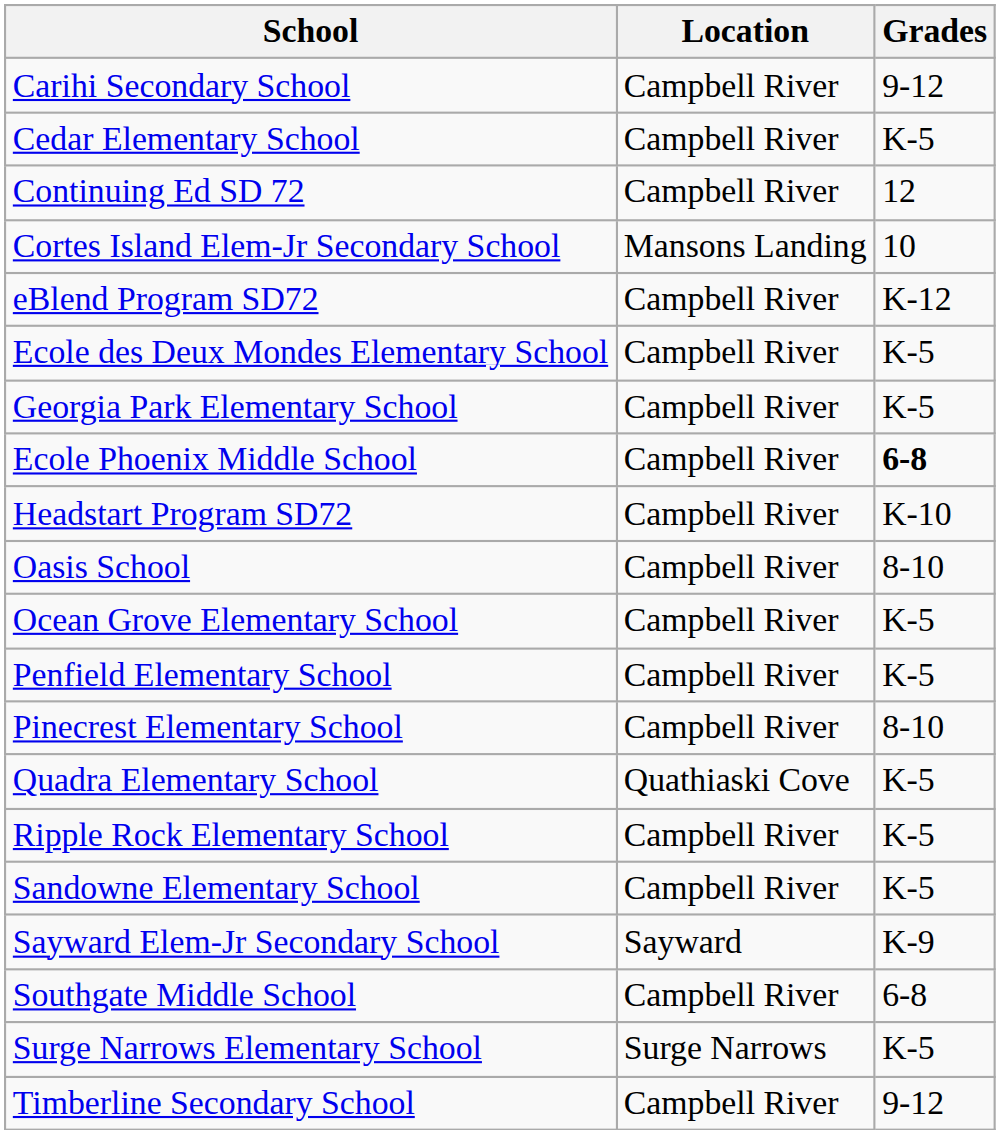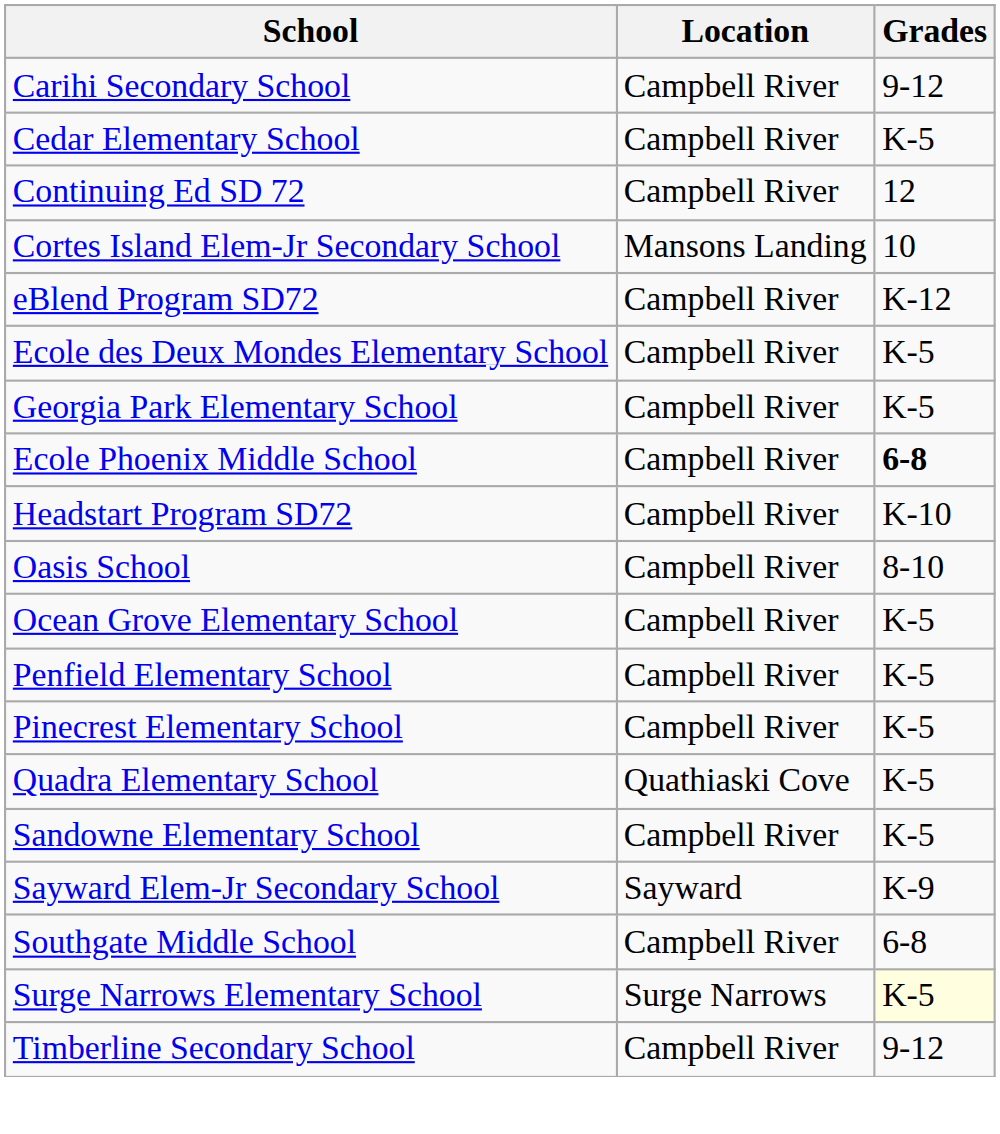Pinecrest Elementary School | Grades: 8-10 -> K-5
- row: Ripple Rock Elementary School | Campbell River | K-5
Surge Narrows Elementary School | Grades: no background -> lightyellow background
